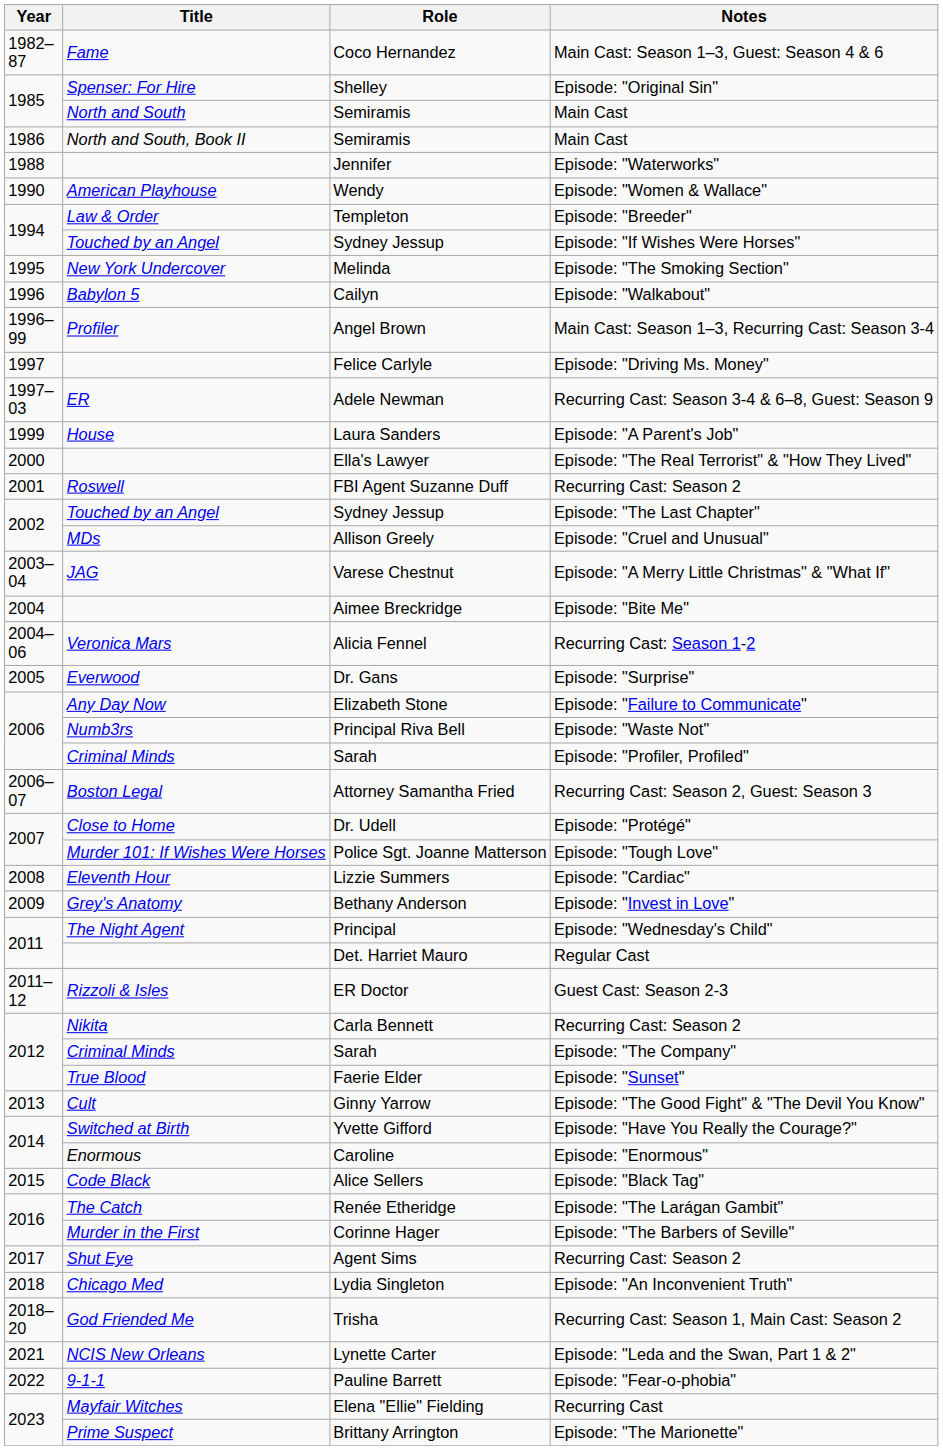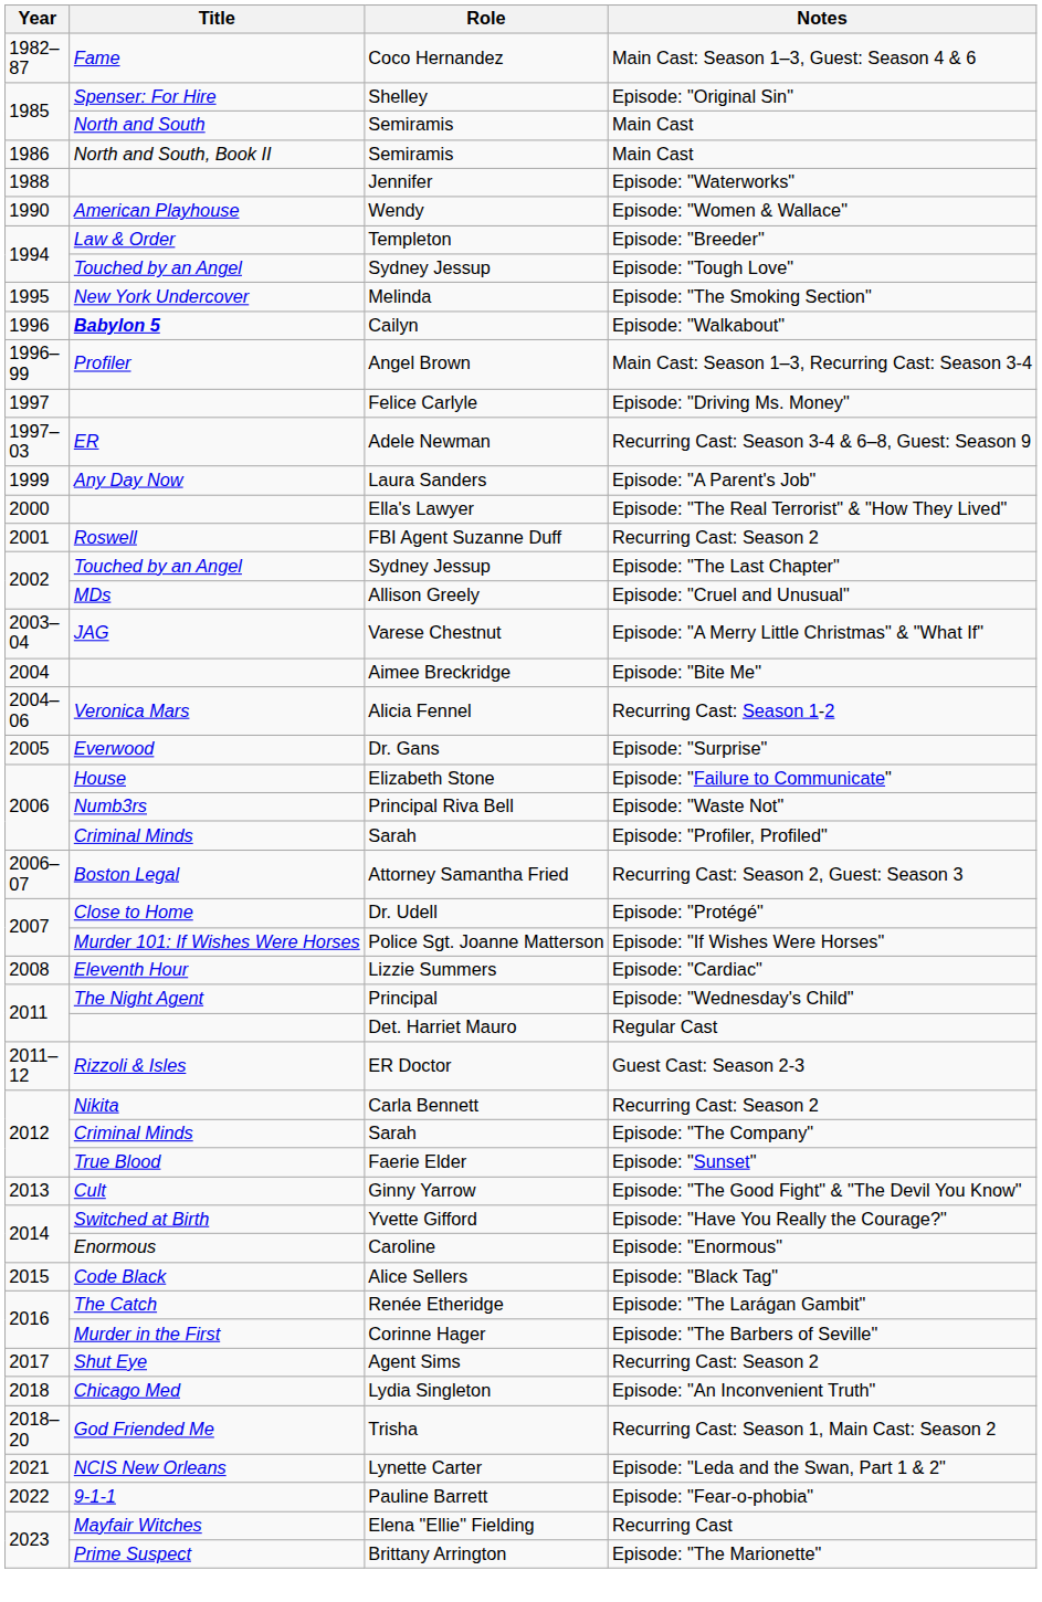1994 / Sydney Jessup | Notes: Episode: "If Wishes Were Horses" -> Episode: "Tough Love"
Cailyn | Title: normal -> bold
Laura Sanders | Title: House -> Any Day Now
Elizabeth Stone | Title: Any Day Now -> House
Police Sgt. Joanne Matterson | Notes: Episode: "Tough Love" -> Episode: "If Wishes Were Horses"
- row: 2009 | Grey's Anatomy | Bethany Anderson | Episode: "Invest in Love"
